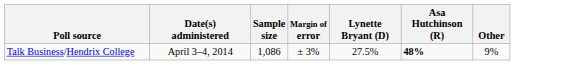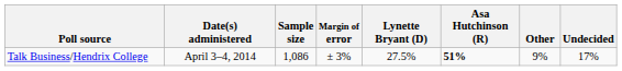+ column: Undecided | 17%
Talk Business/Hendrix College | Asa Hutchinson (R): 48% -> 51%
